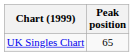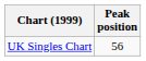UK Singles Chart | Peak position: 65 -> 56
